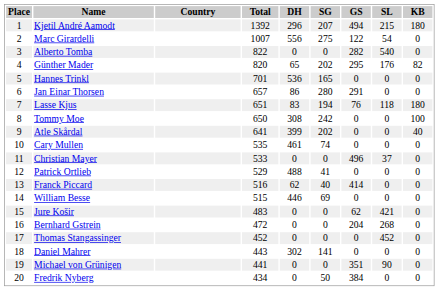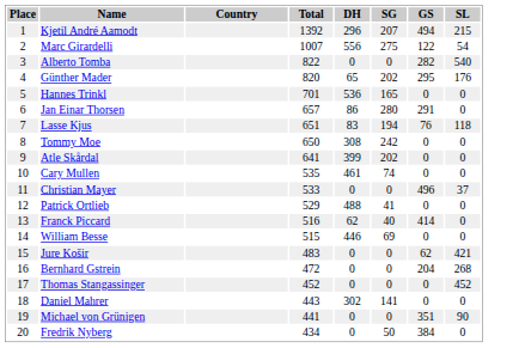- column: KB | 180 | 0 | 0 | 82 | 0 | 0 | 180 | 100 | 40 | 0 | 0 | 0 | 0 | 0 | 0 | 0 | 0 | 0 | 0 | 0
